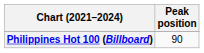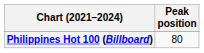Philippines Hot 100 (Billboard) | Peak position: 90 -> 80
